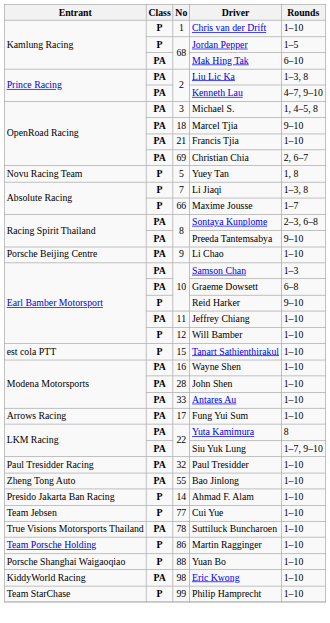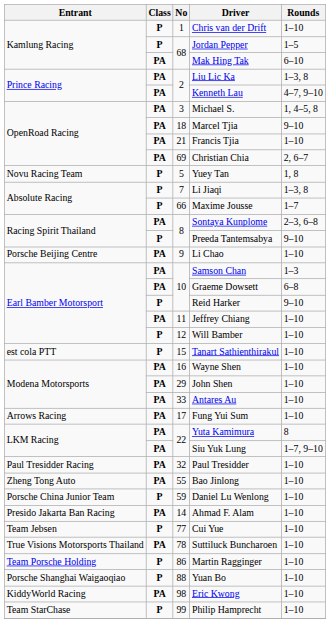Preeda Tantemsabya | Class: PA -> P
John Shen | No: 28 -> 29
+ row: Porsche China Junior Team | P | 59 | Daniel Lu Wenlong | 1–10
Ahmad F. Alam | Class: P -> PA
